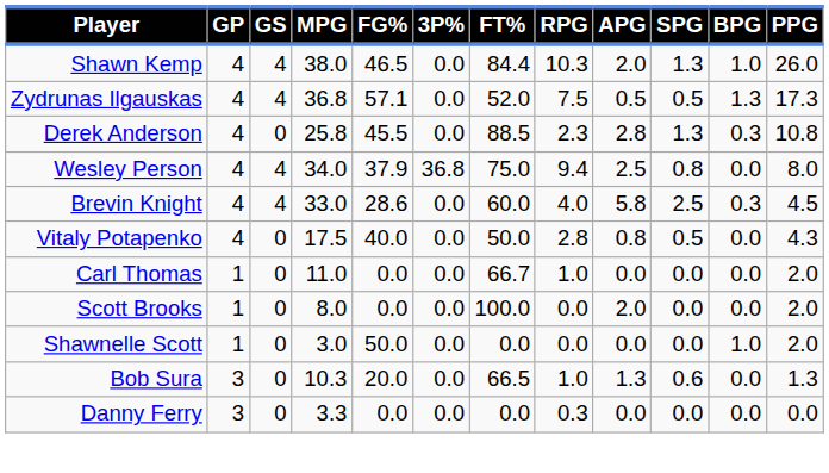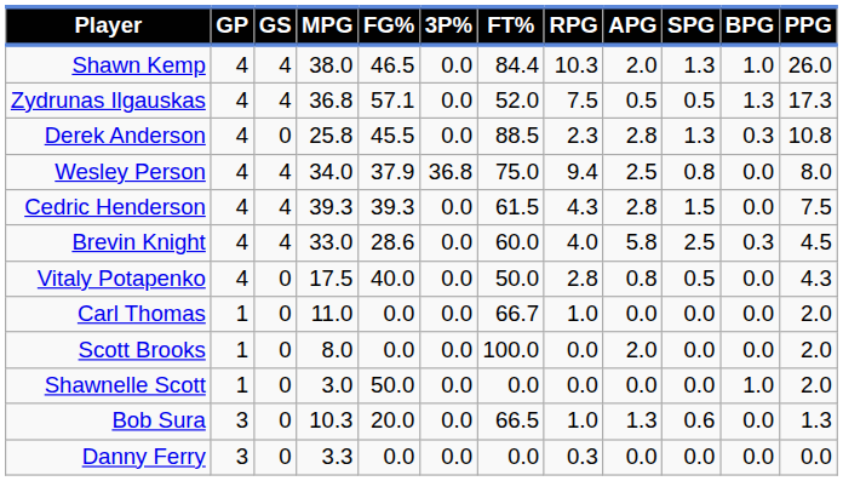+ row: Cedric Henderson | 4 | 4 | 39.3 | 39.3 | 0.0 | 61.5 | 4.3 | 2.8 | 1.5 | 0.0 | 7.5
